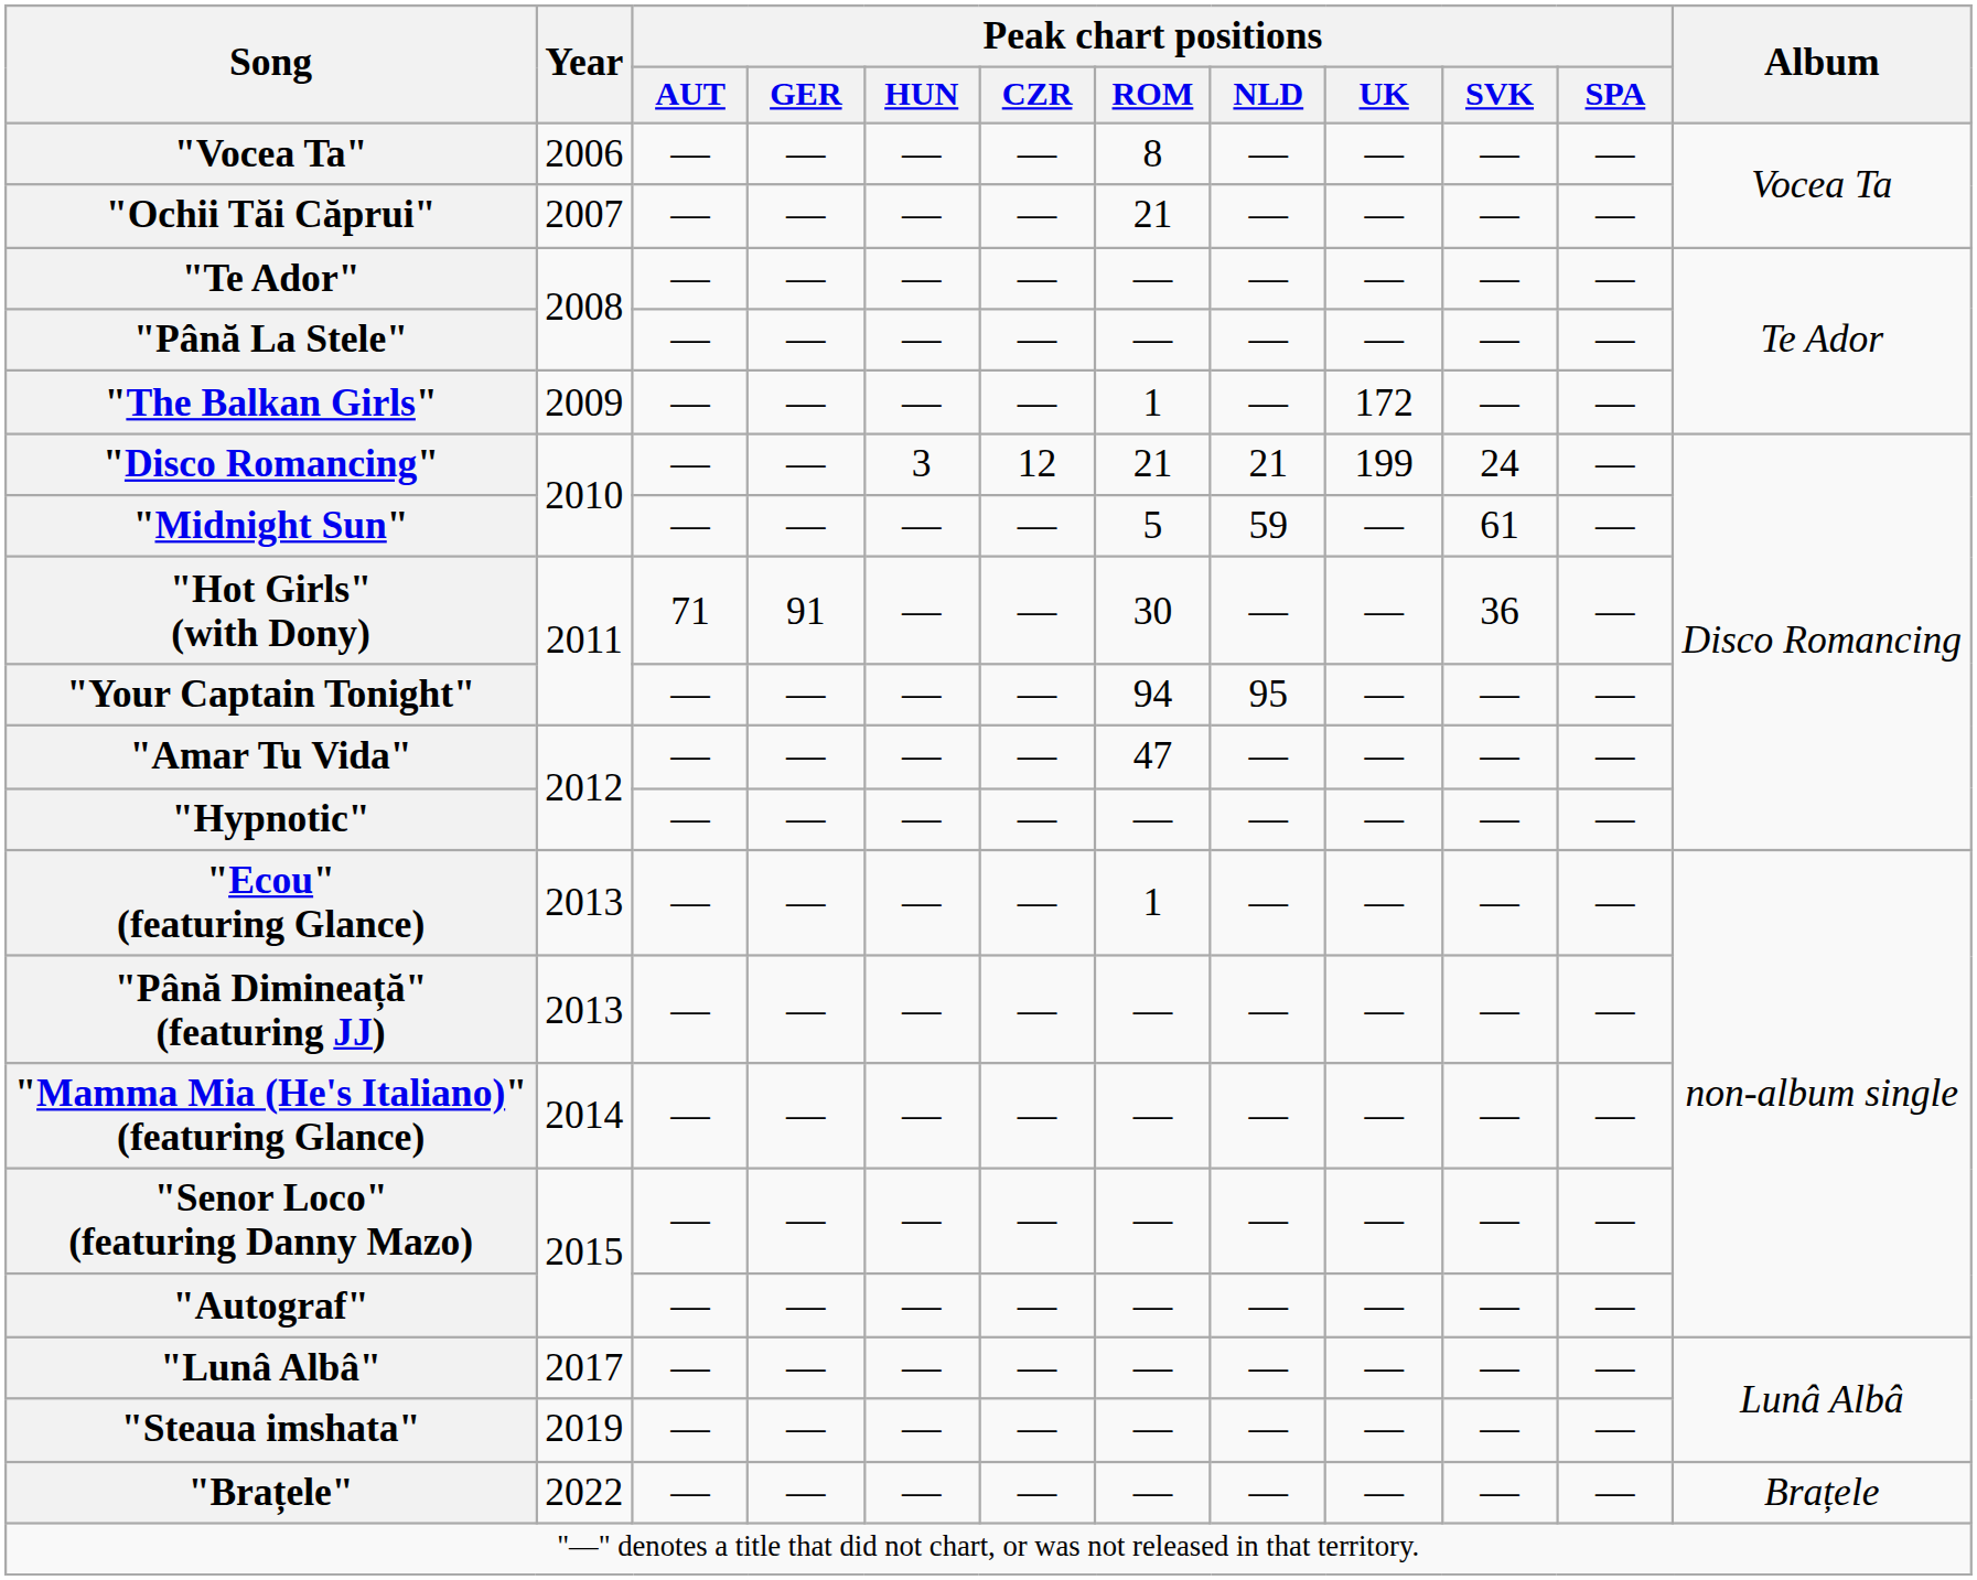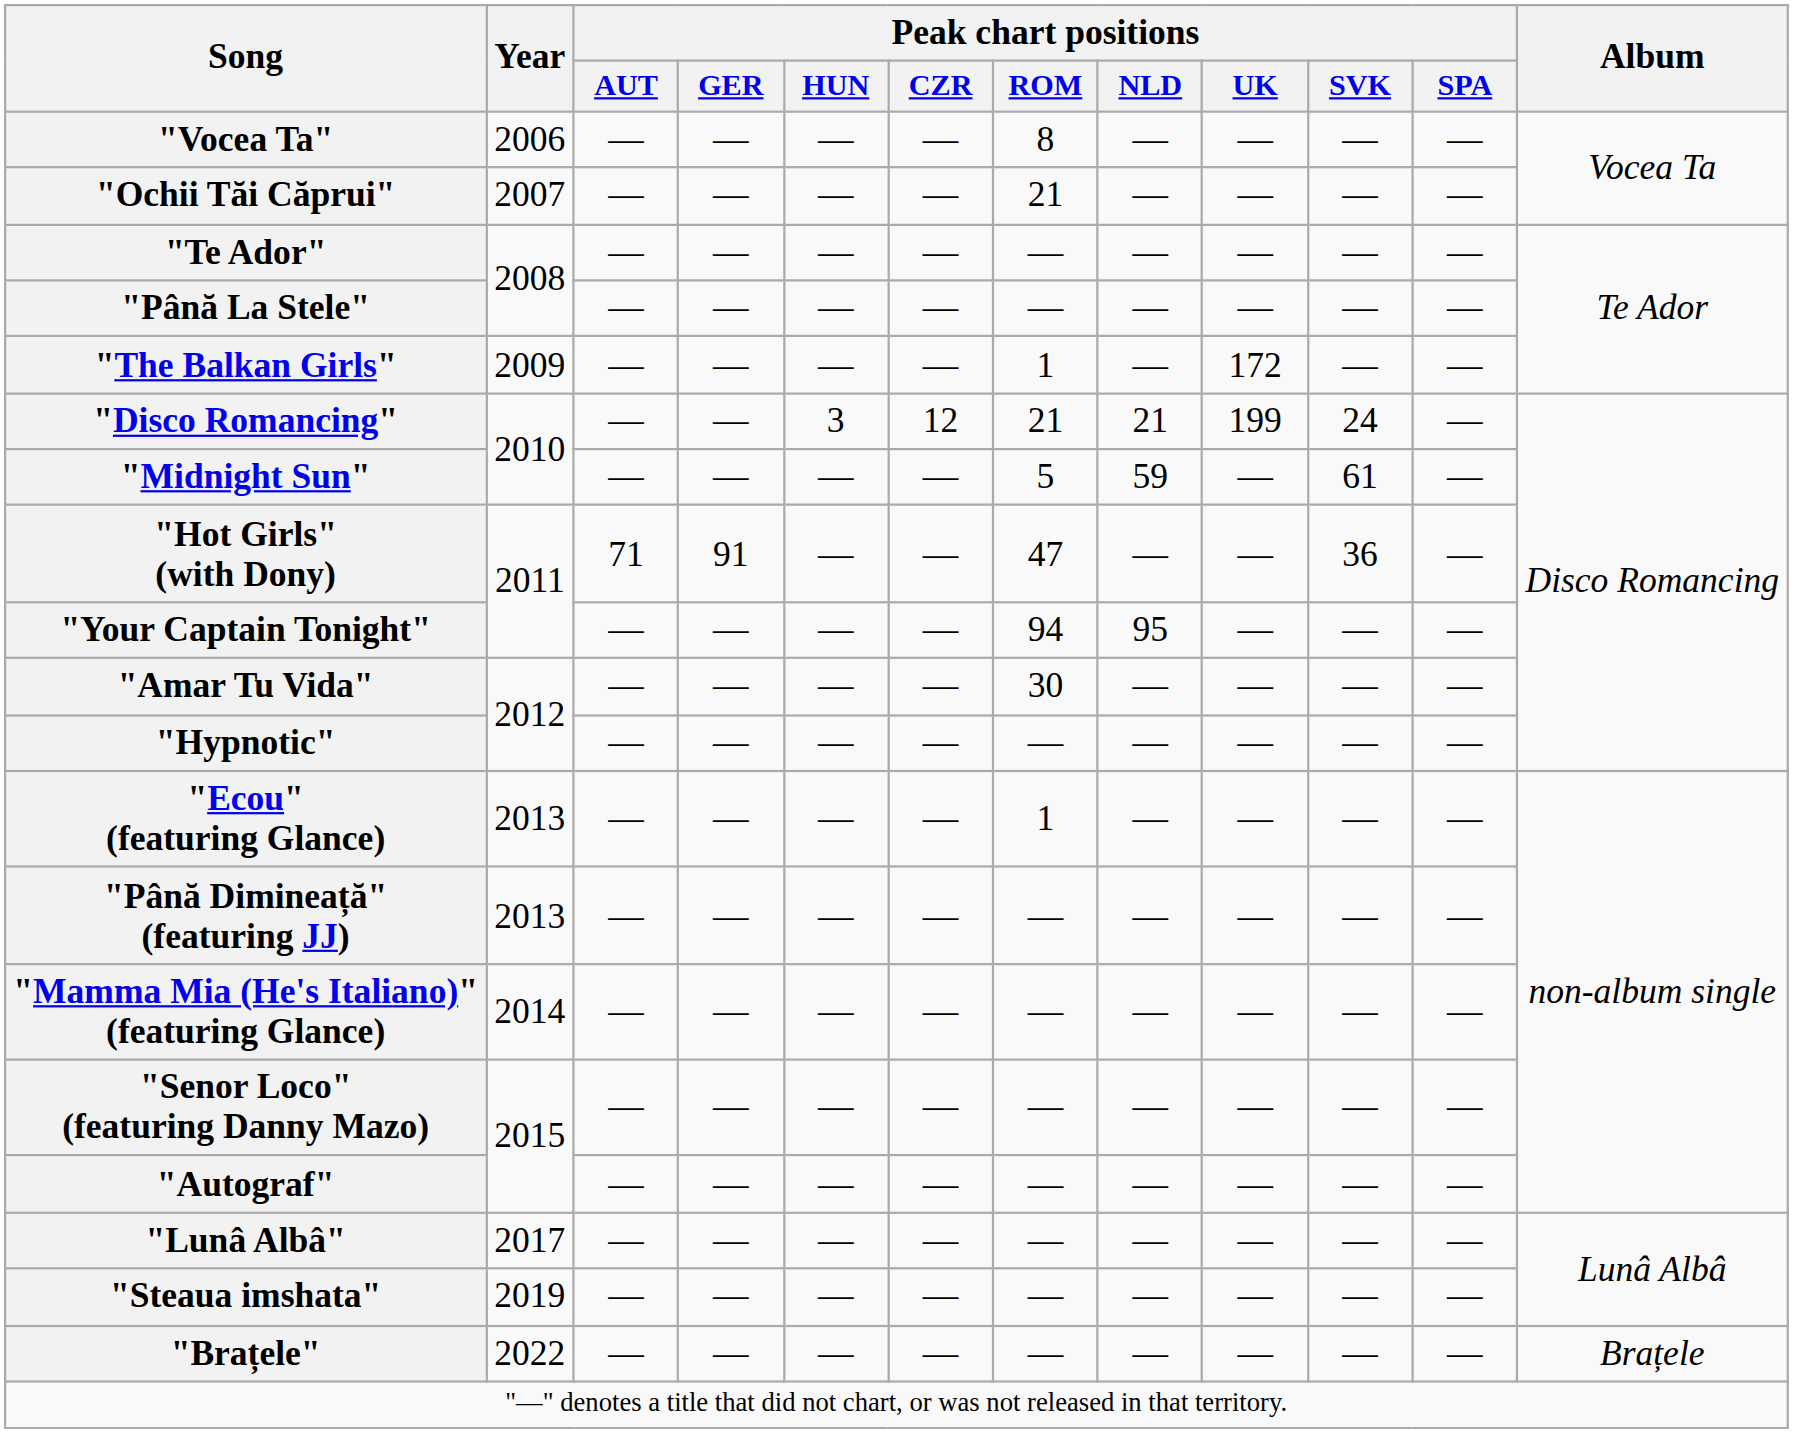"Hot Girls" (with Dony) | Peak chart positions / ROM: 30 -> 47
"Amar Tu Vida" | Peak chart positions / ROM: 47 -> 30
